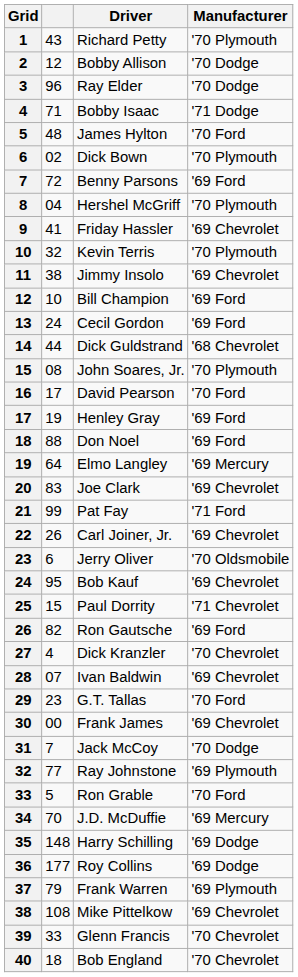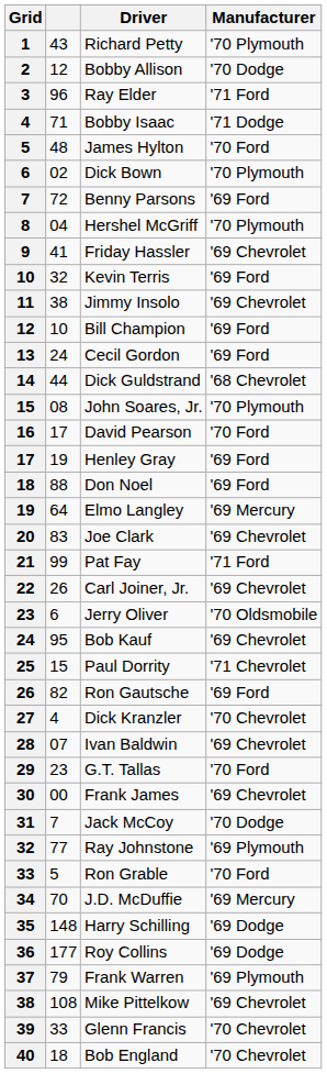Ray Elder | Manufacturer: '70 Dodge -> '71 Ford
Kevin Terris | Manufacturer: '70 Plymouth -> '69 Ford
